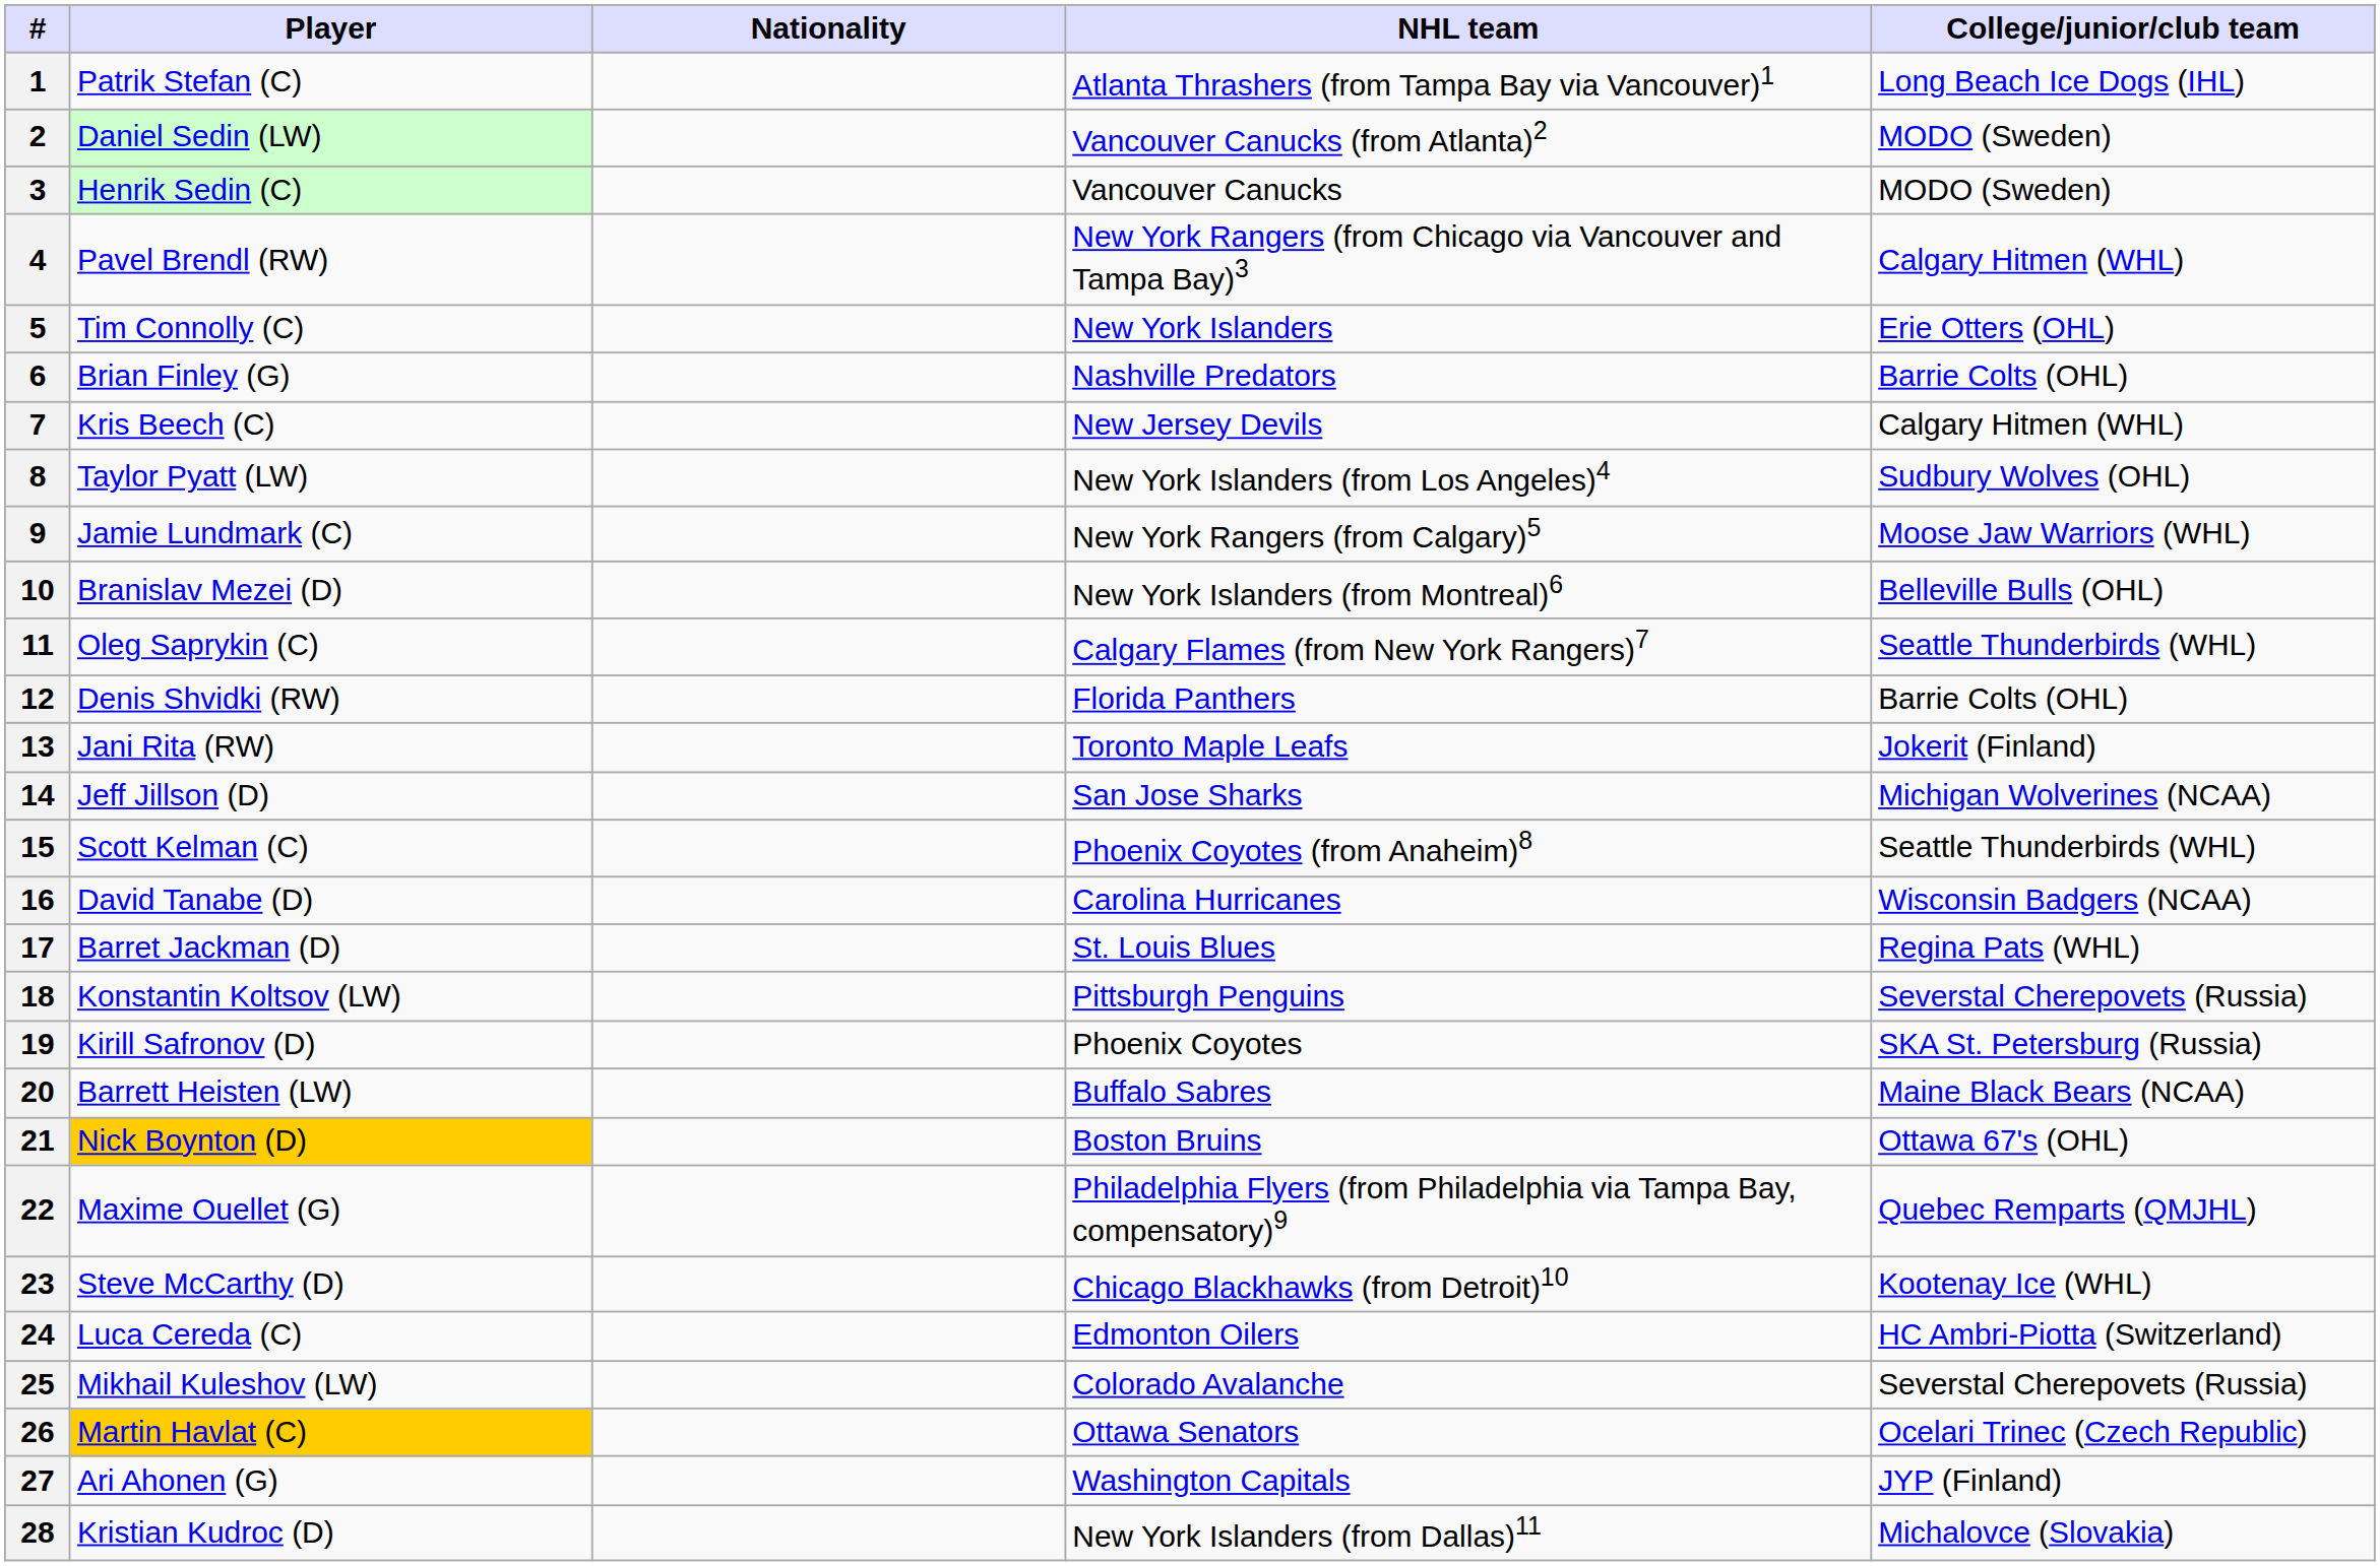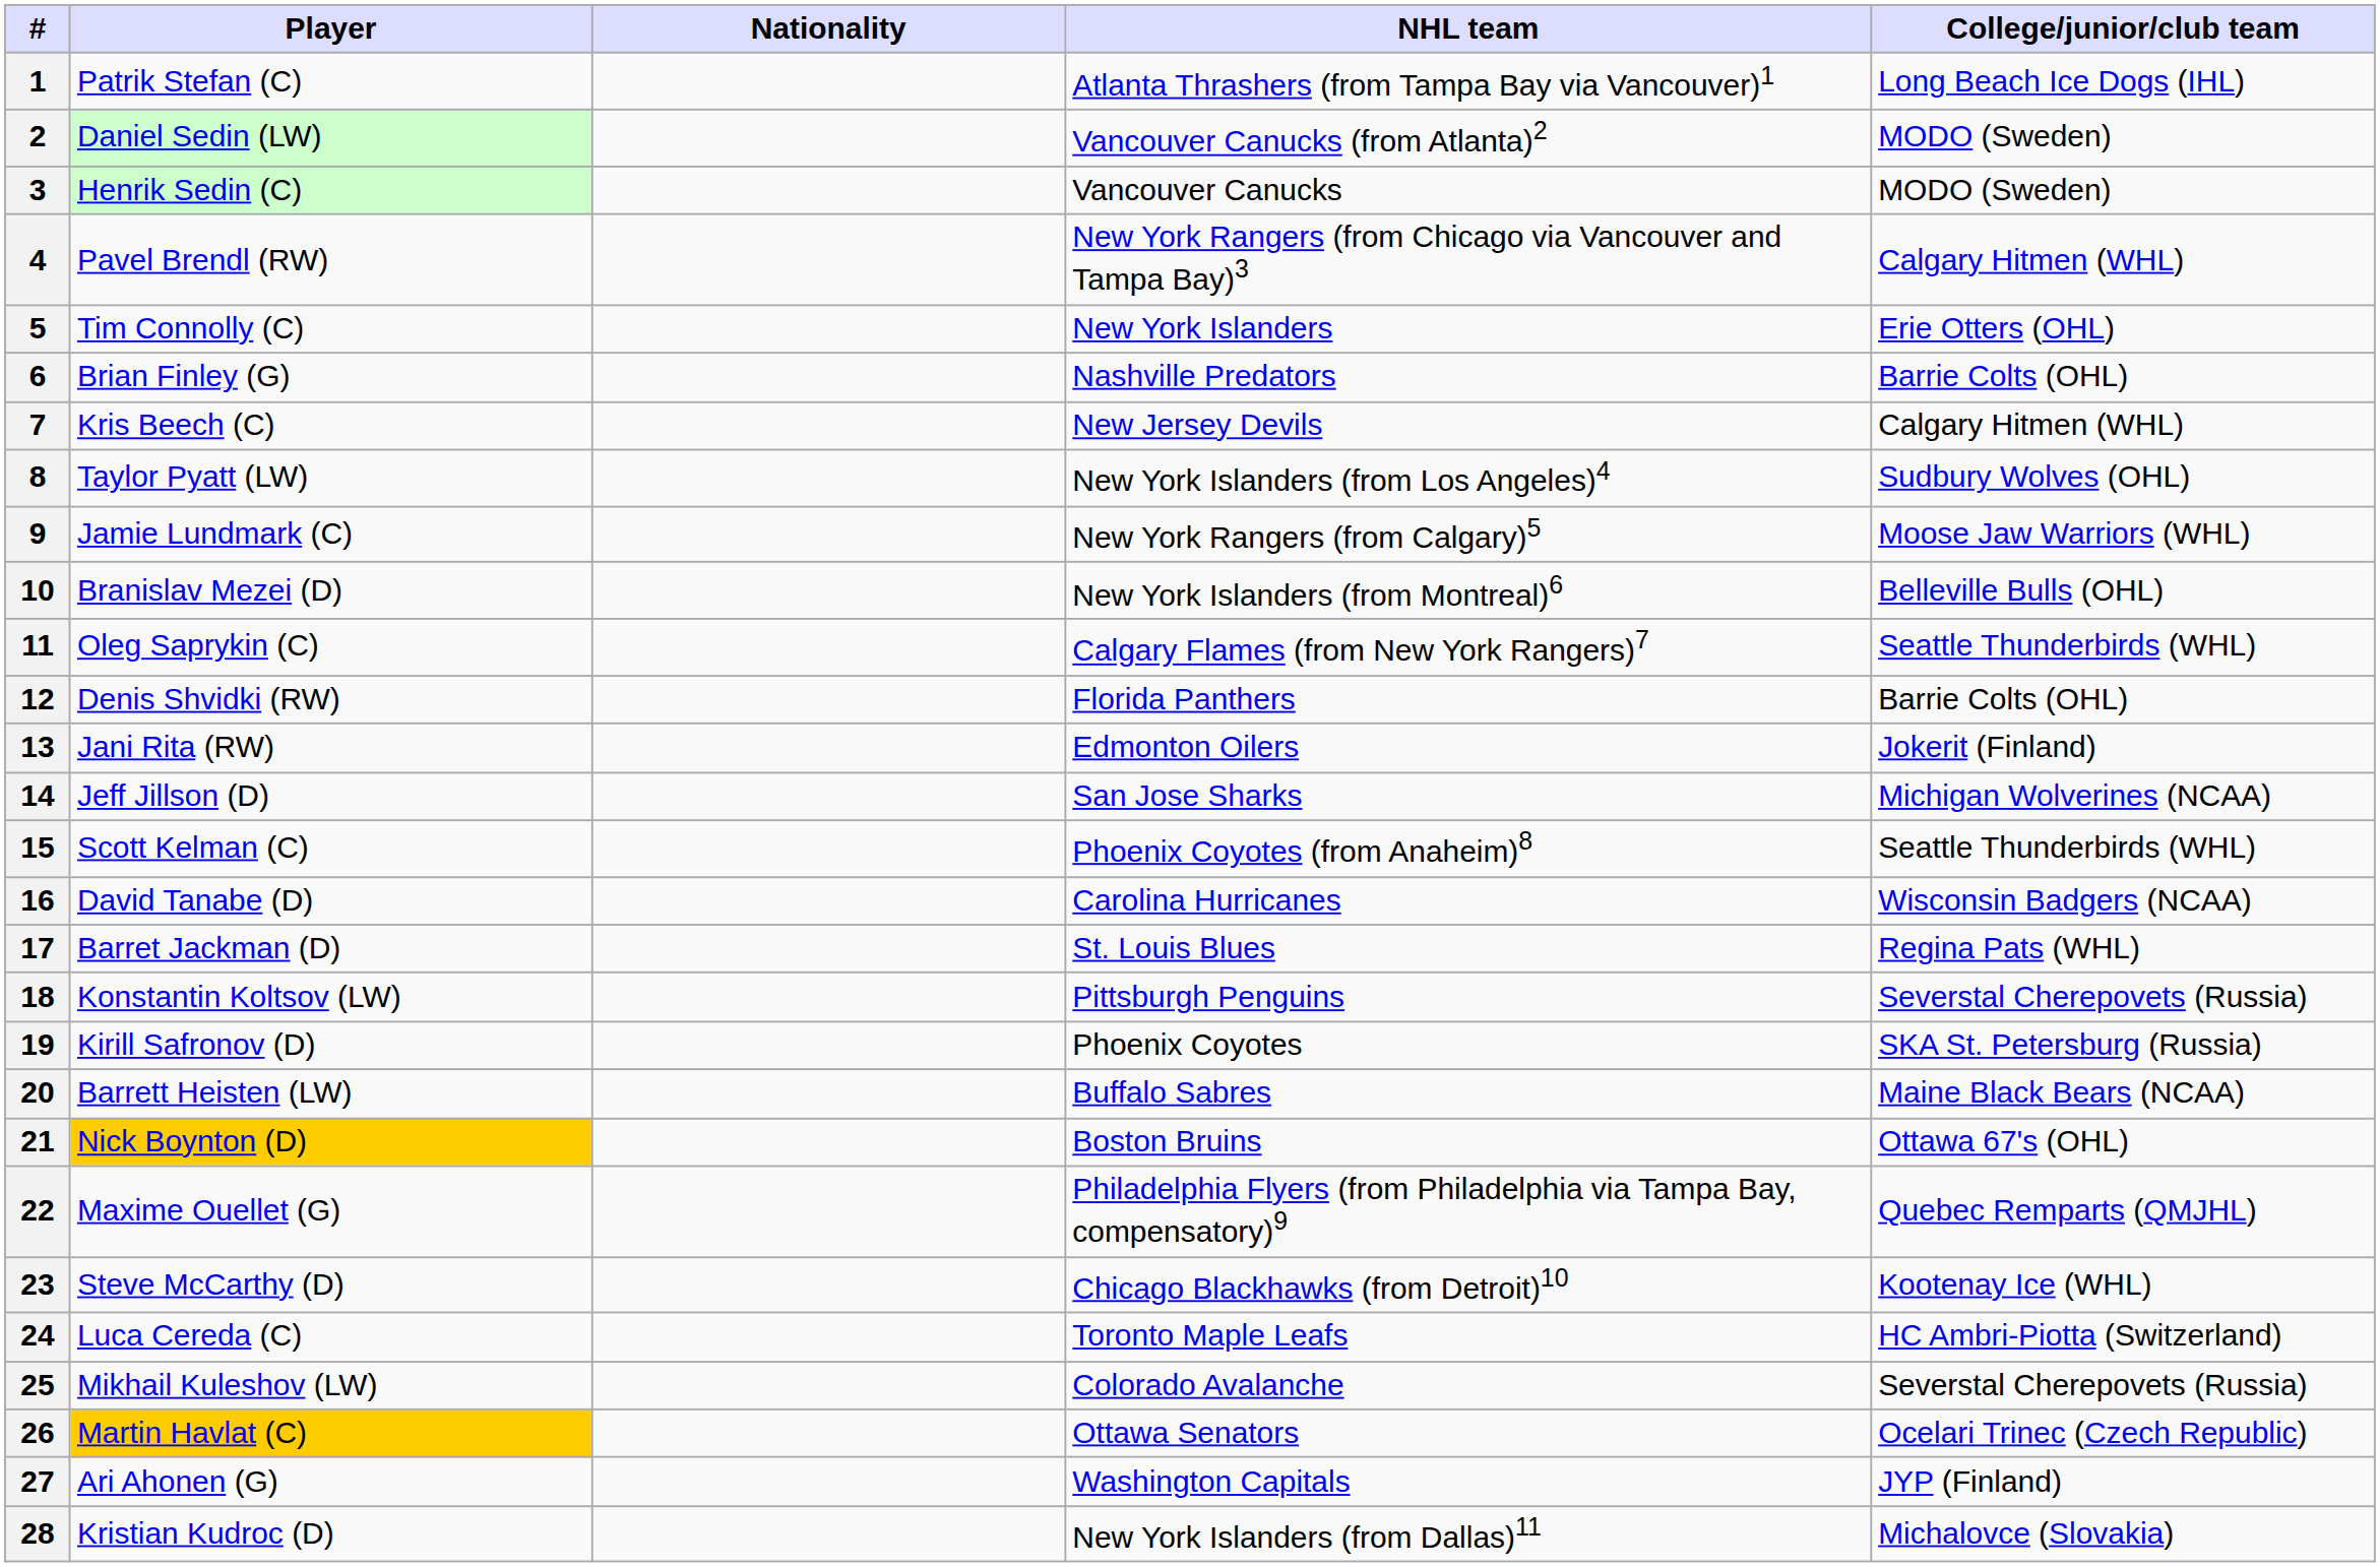13 | NHL team: Toronto Maple Leafs -> Edmonton Oilers
24 | NHL team: Edmonton Oilers -> Toronto Maple Leafs
